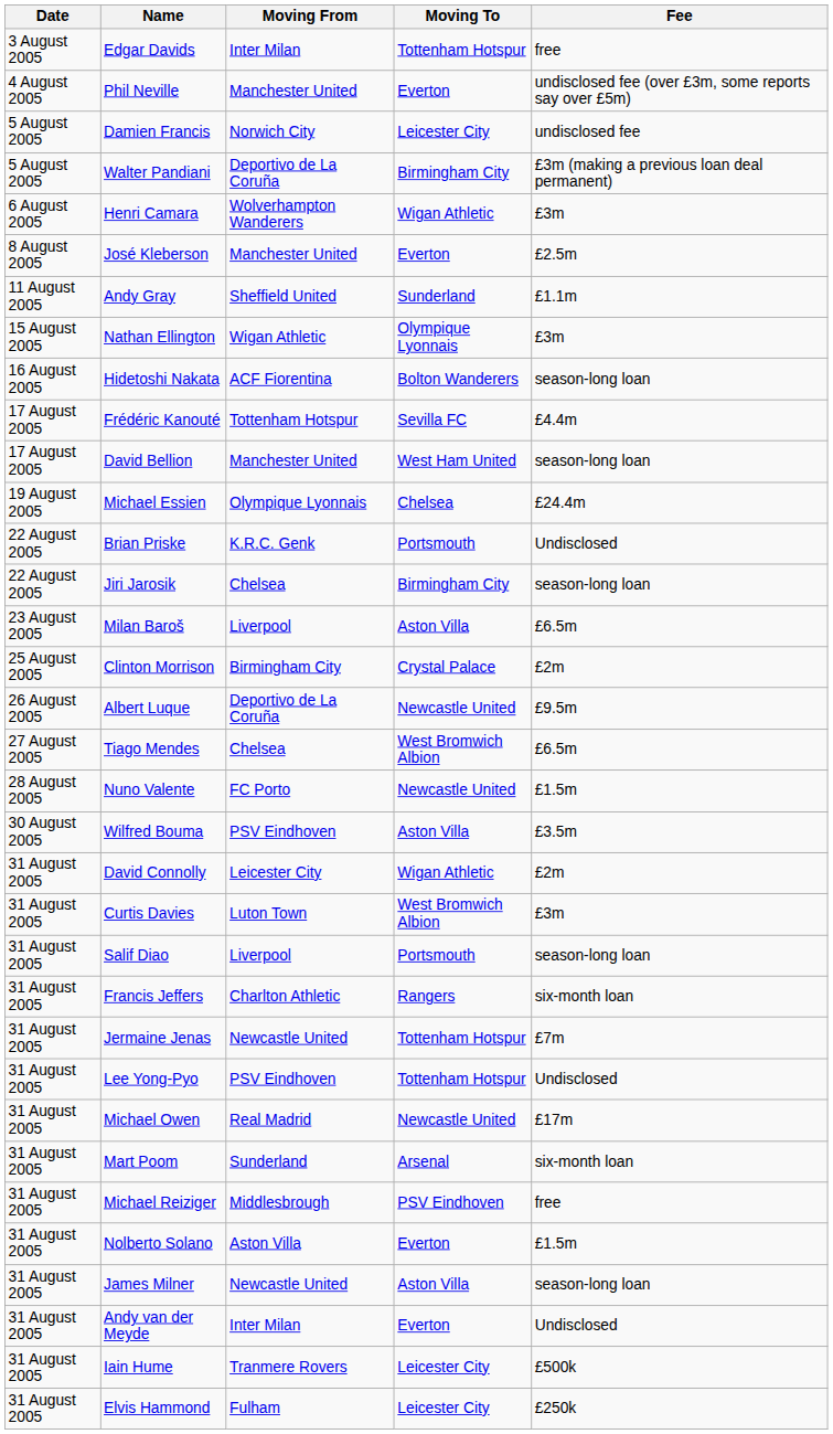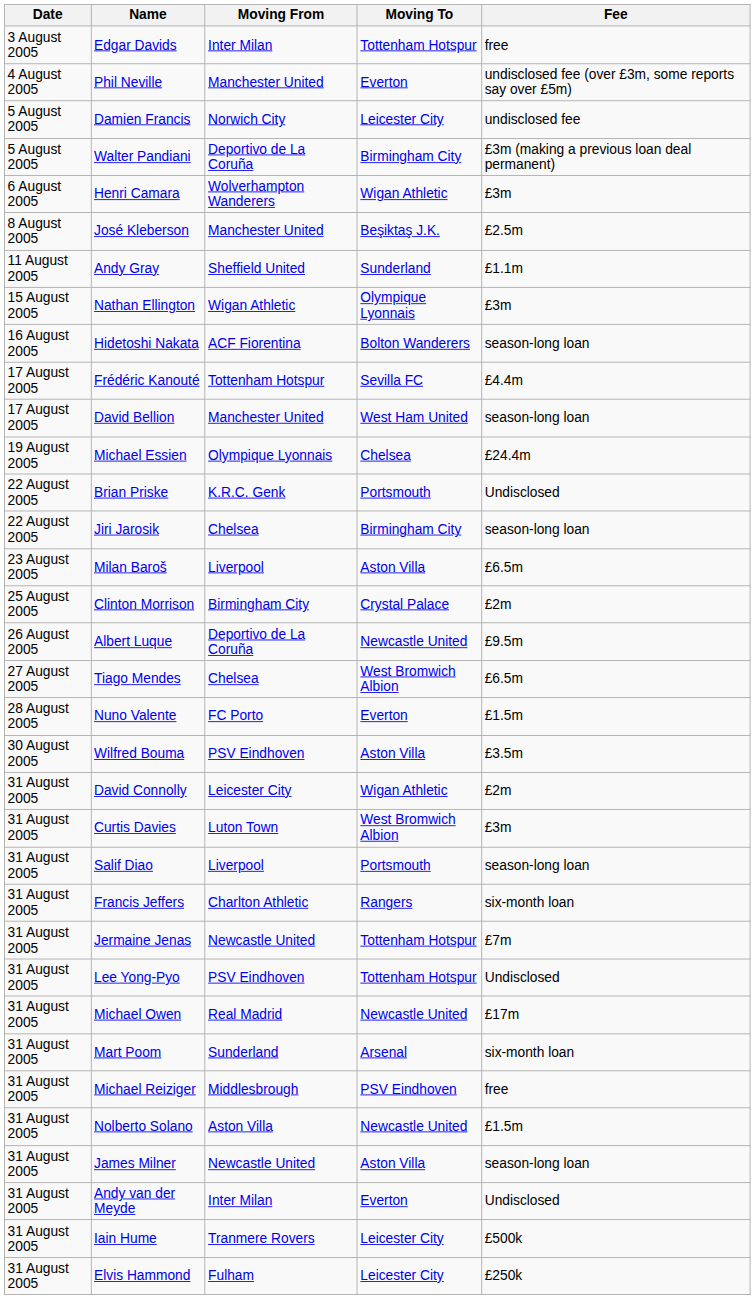José Kleberson | Moving To: Everton -> Beşiktaş J.K.
Nuno Valente | Moving To: Newcastle United -> Everton
Nolberto Solano | Moving To: Everton -> Newcastle United
